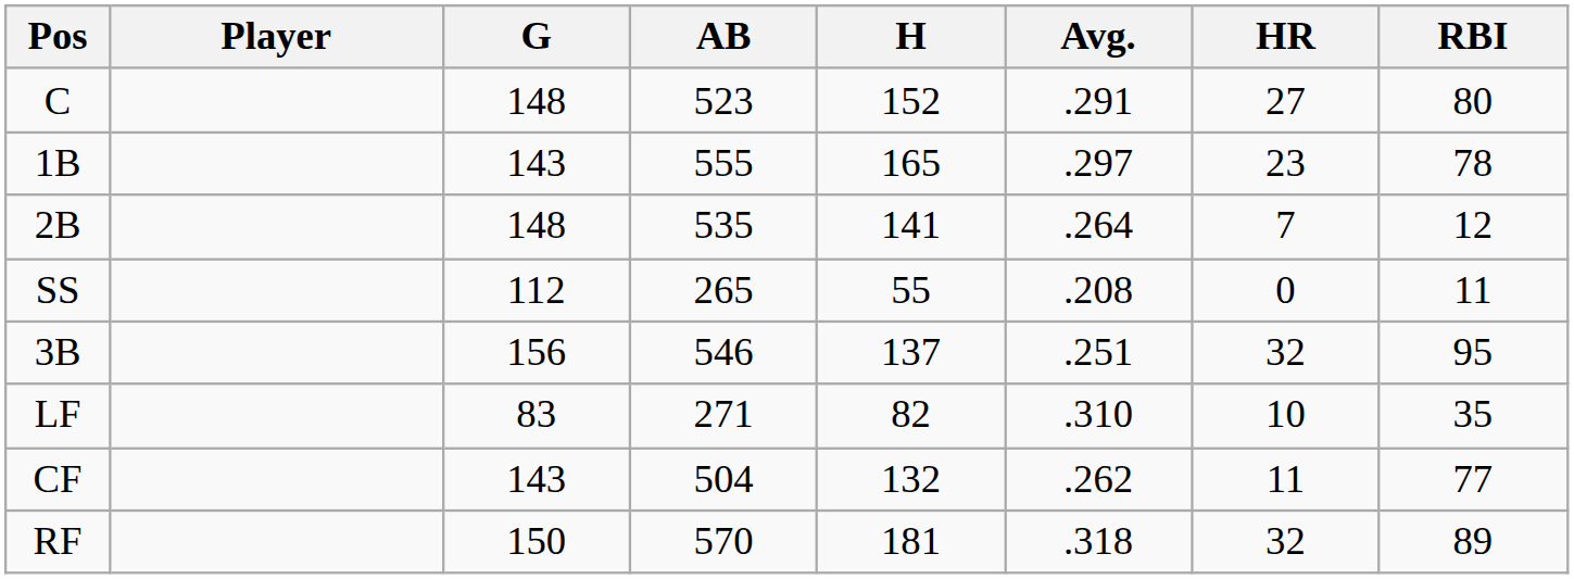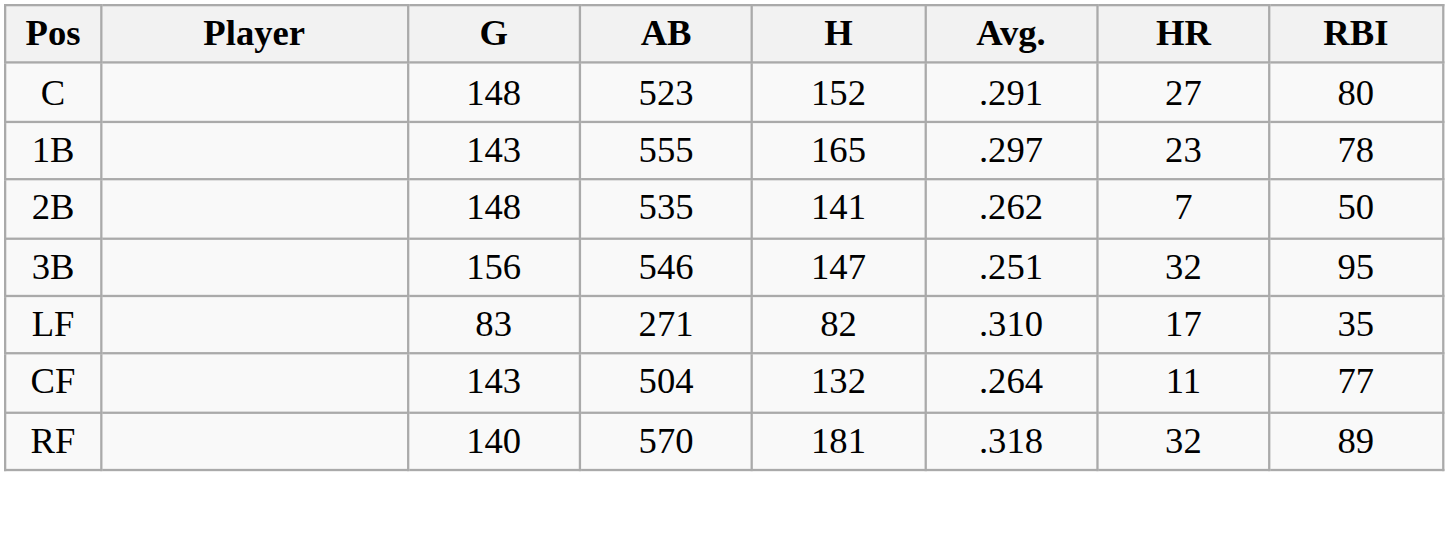2B | Avg.: .264 -> .262
2B | RBI: 12 -> 50
- row: SS | 112 | 265 | 55 | .208 | 0 | 11
3B | H: 137 -> 147
LF | HR: 10 -> 17
CF | Avg.: .262 -> .264
RF | G: 150 -> 140
